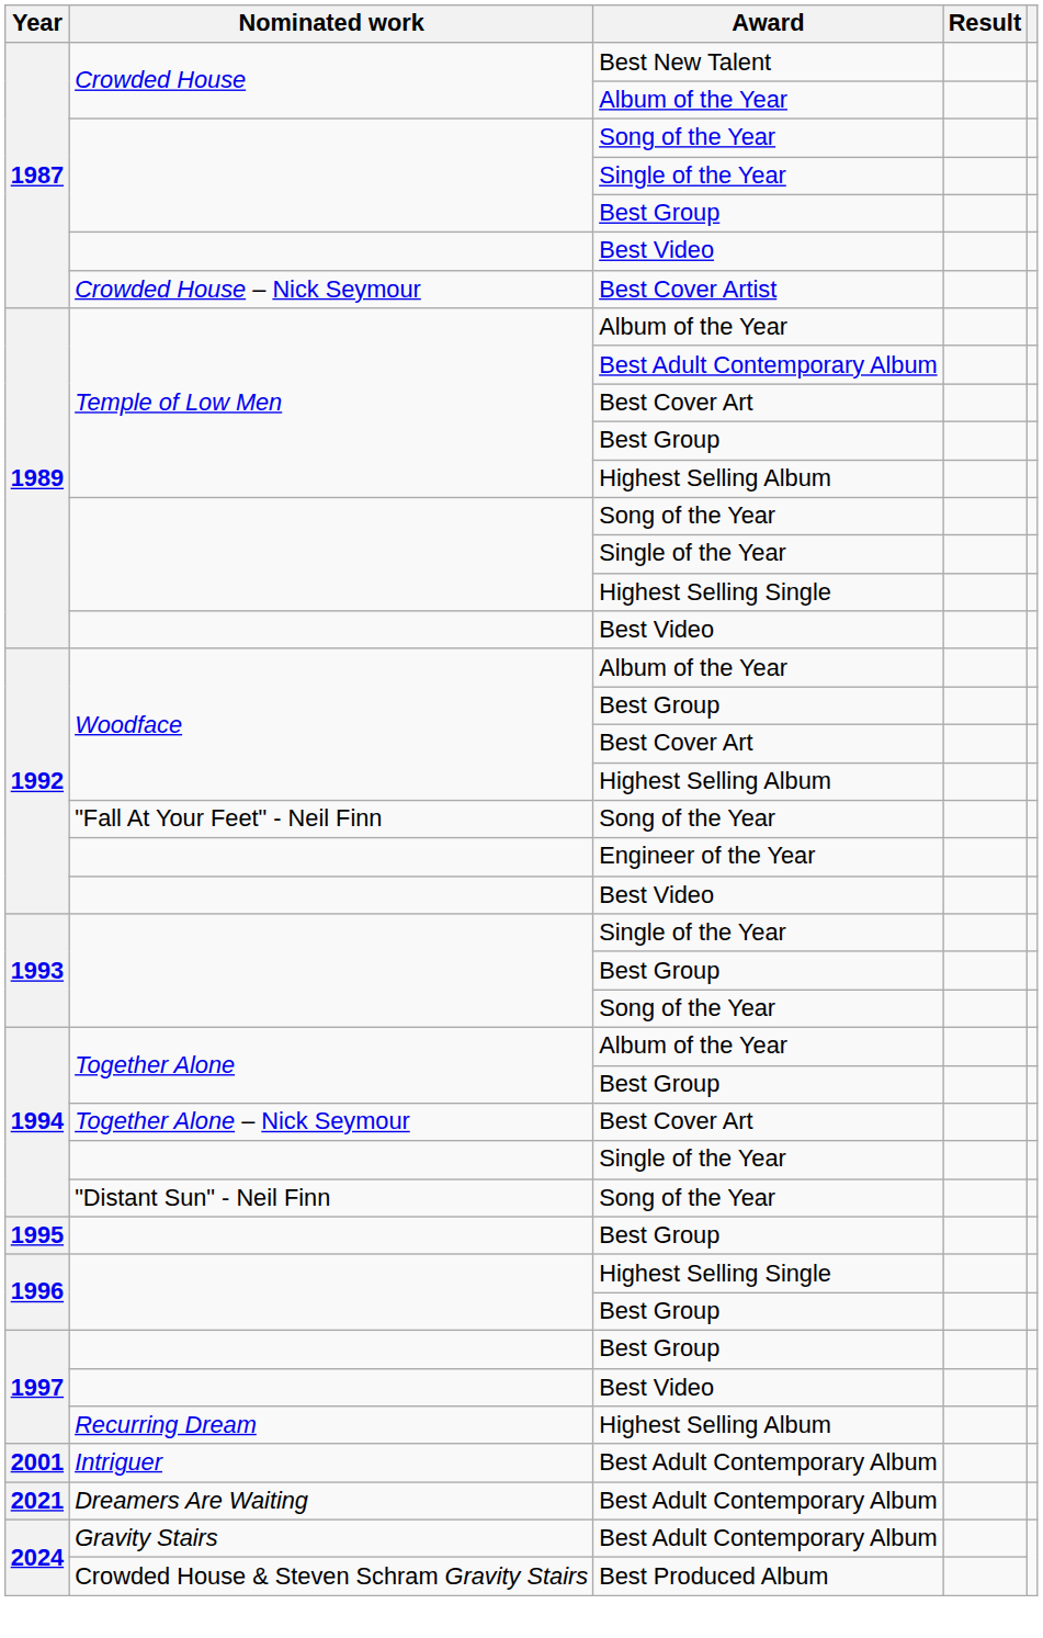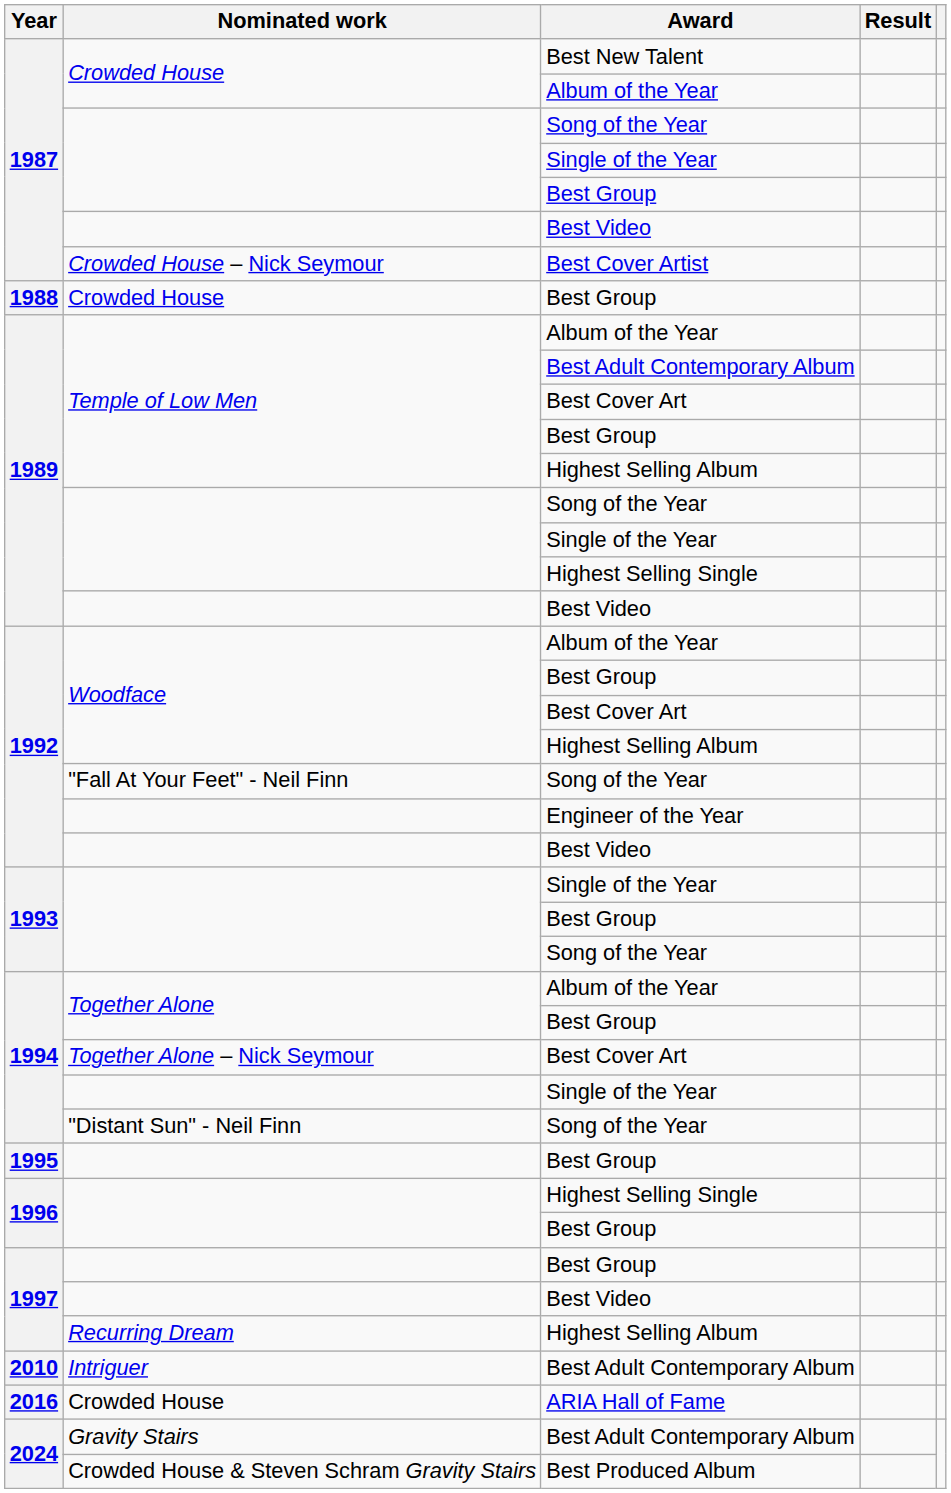+ row: 1988 | Crowded House | Best Group
Intriguer | Year: 2001 -> 2010
+ row: 2016 | Crowded House | ARIA Hall of Fame
- row: 2021 | Dreamers Are Waiting | Best Adult Contemporary Album
